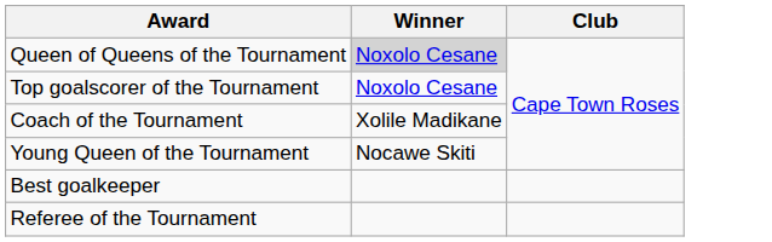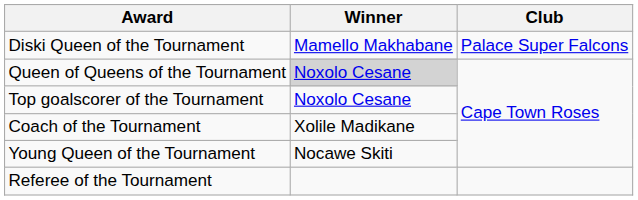+ row: Diski Queen of the Tournament | Mamello Makhabane | Palace Super Falcons
- row: Best goalkeeper
